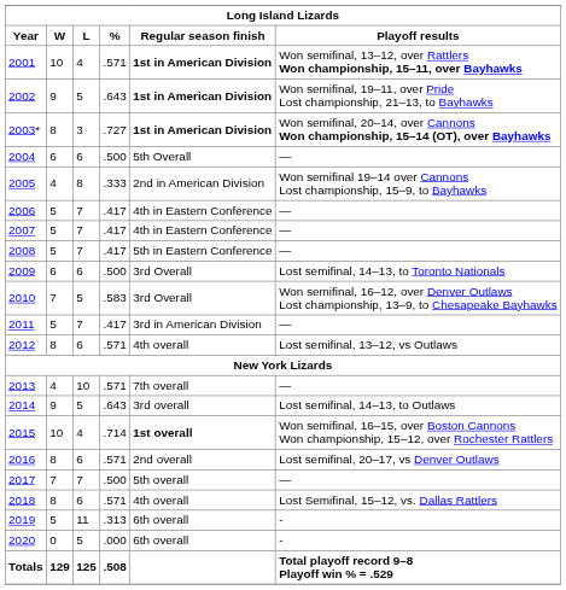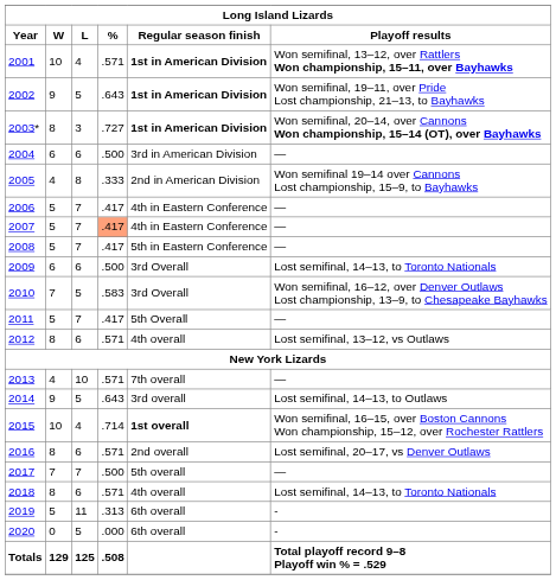2004 | Regular season finish: 5th Overall -> 3rd in American Division
2007 | %: no background -> lightsalmon background
2011 | Regular season finish: 3rd in American Division -> 5th Overall
2018 | Playoff results: Lost Semifinal, 15–12, vs. Dallas Rattlers -> Lost semifinal, 14–13, to Toronto Nationals
